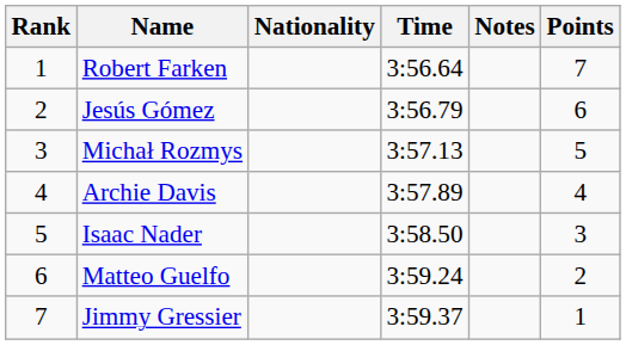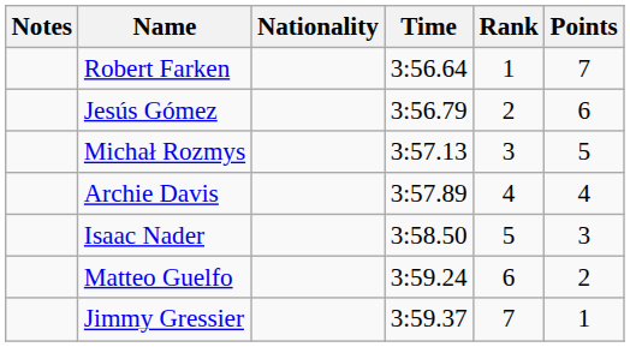columns swapped: Rank <-> Notes
